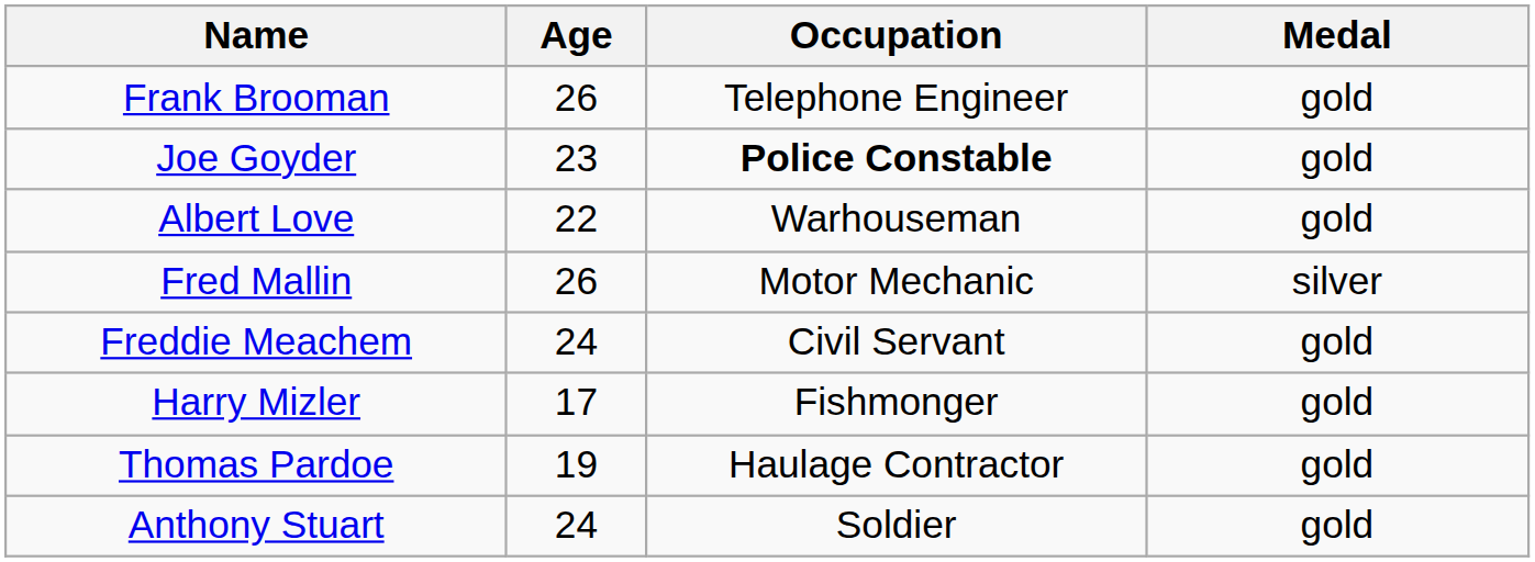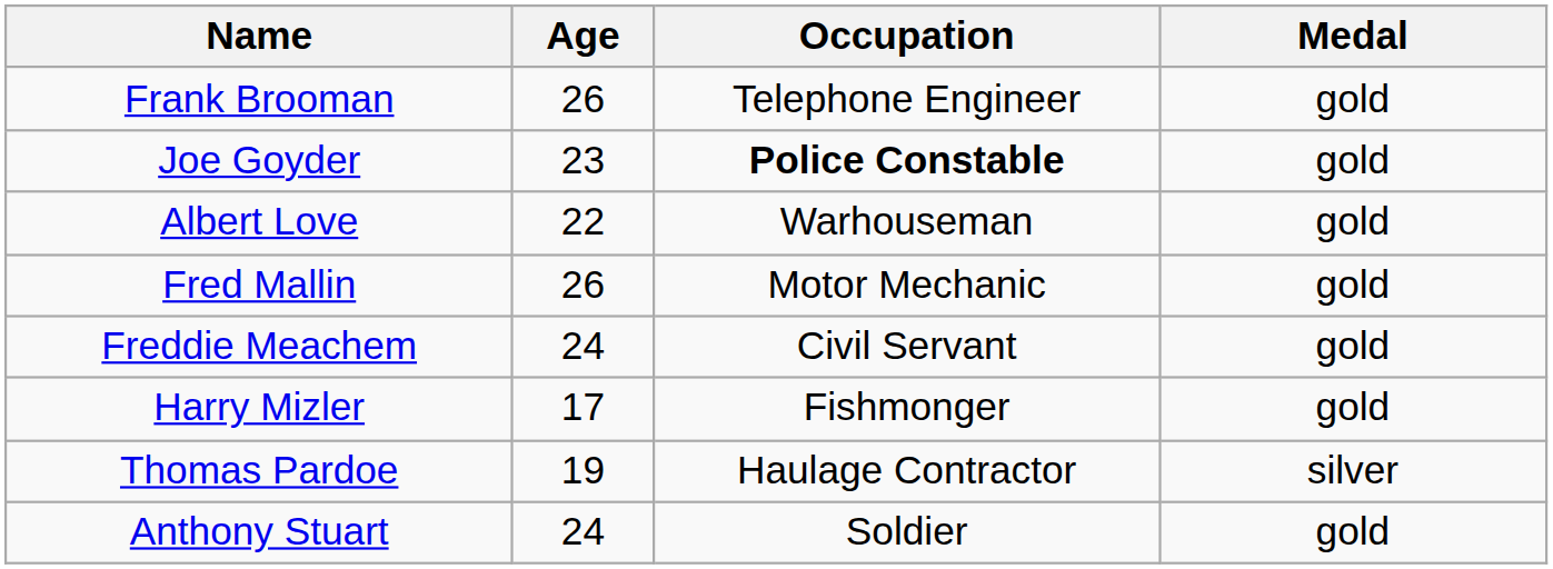Fred Mallin | Medal: silver -> gold
Thomas Pardoe | Medal: gold -> silver
